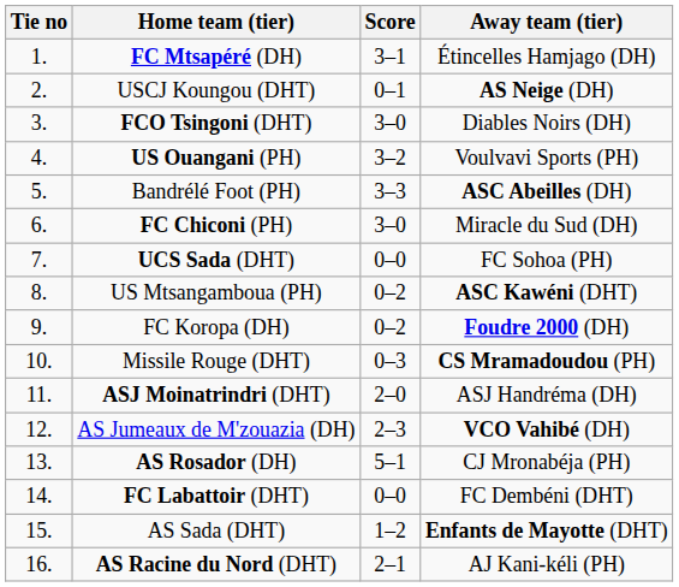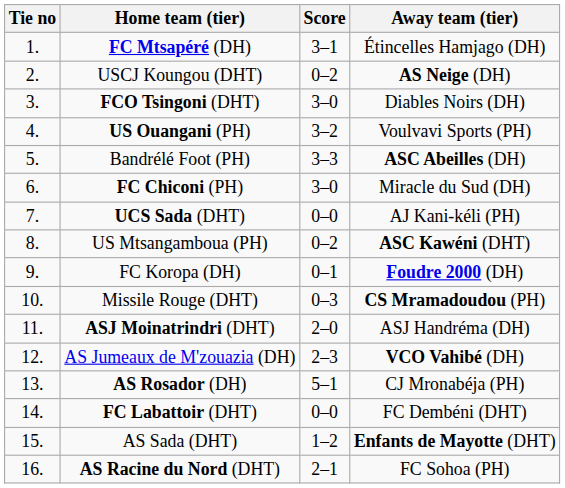USCJ Koungou (DHT) | Score: 0–1 -> 0–2
UCS Sada (DHT) | Away team (tier): FC Sohoa (PH) -> AJ Kani-kéli (PH)
FC Koropa (DH) | Score: 0–2 -> 0–1
AS Racine du Nord (DHT) | Away team (tier): AJ Kani-kéli (PH) -> FC Sohoa (PH)
